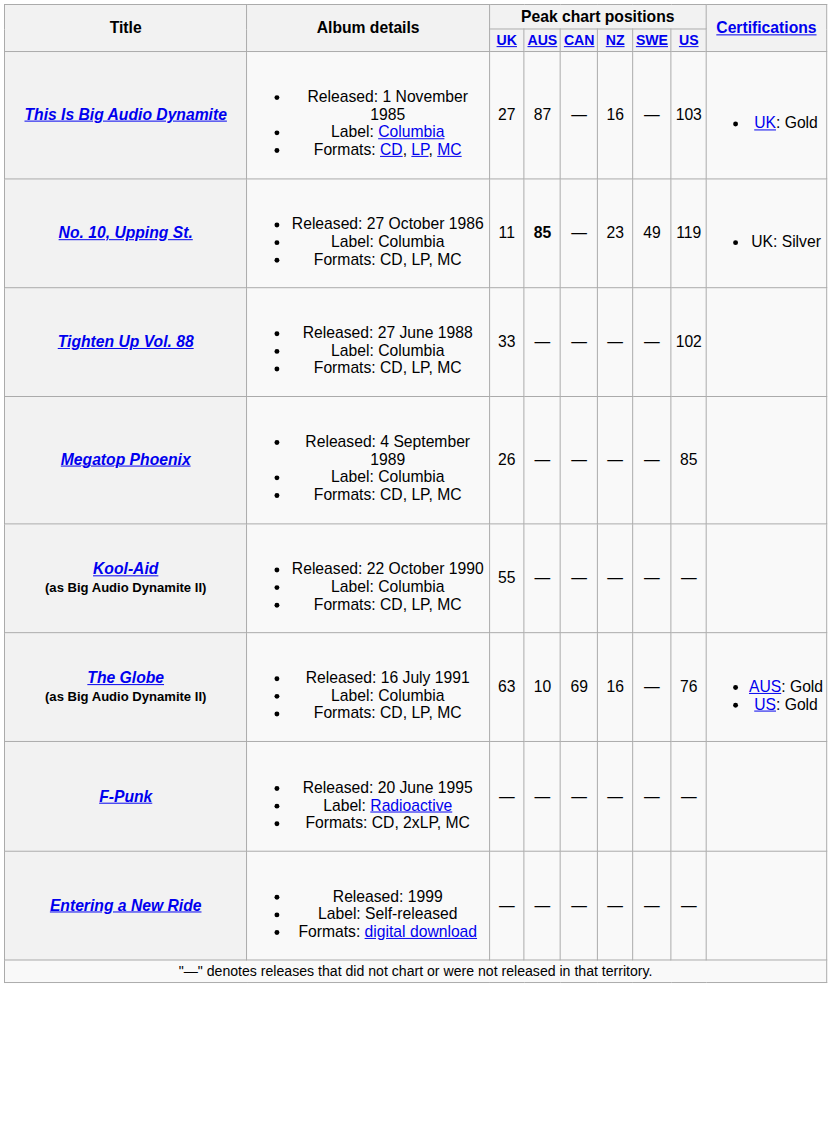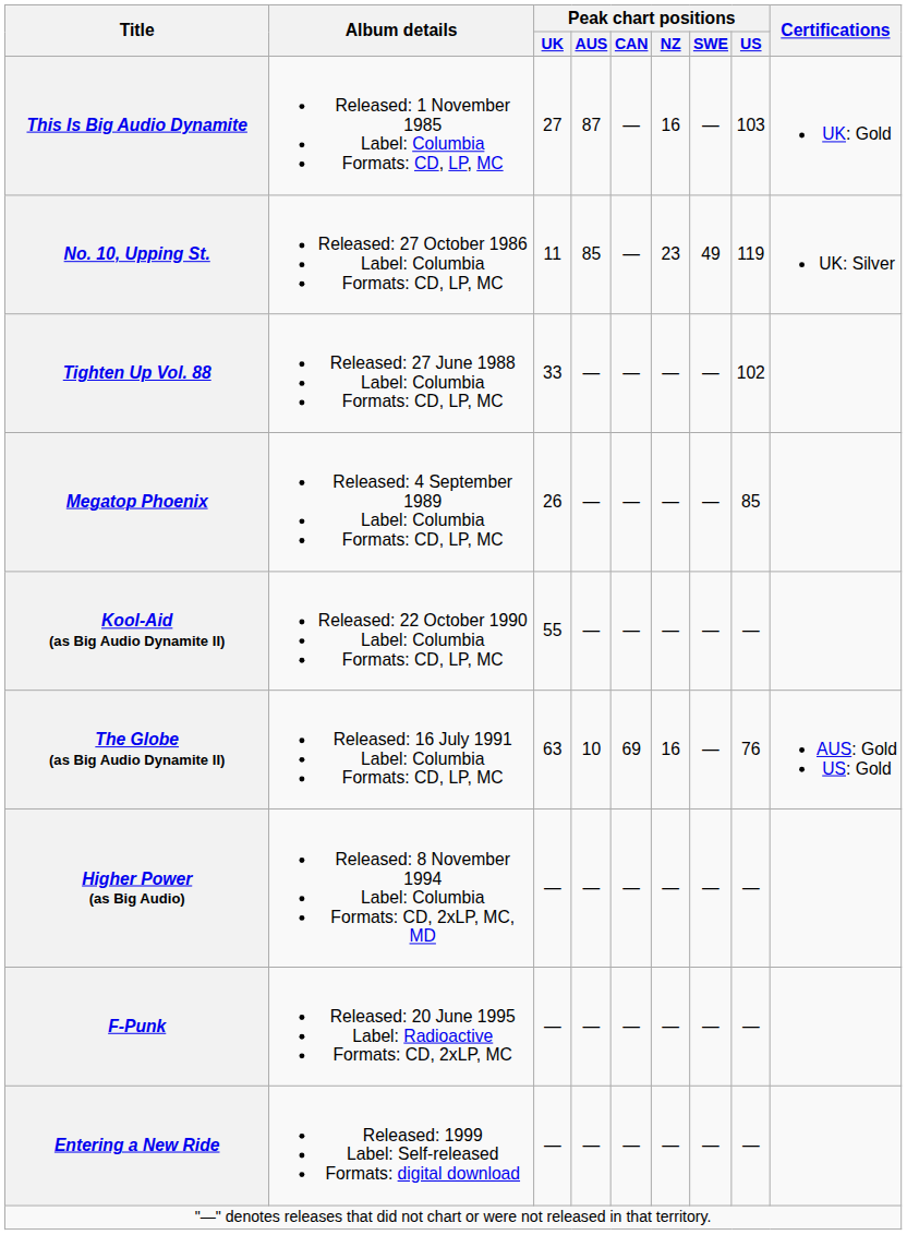No. 10, Upping St. | Peak chart positions / AUS: bold -> normal
+ row: Higher Power (as Big Audio) | Released: 8 November 1994 Label: Columbia Formats: CD, 2xLP, MC, MD | — | — | — | — | — | —
